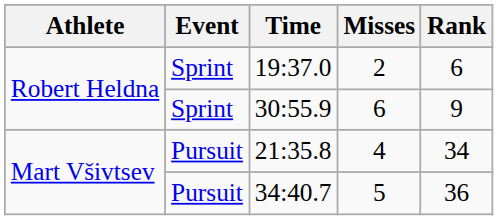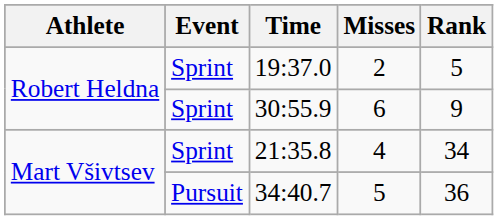19:37.0 | Rank: 6 -> 5
21:35.8 | Event: Pursuit -> Sprint
